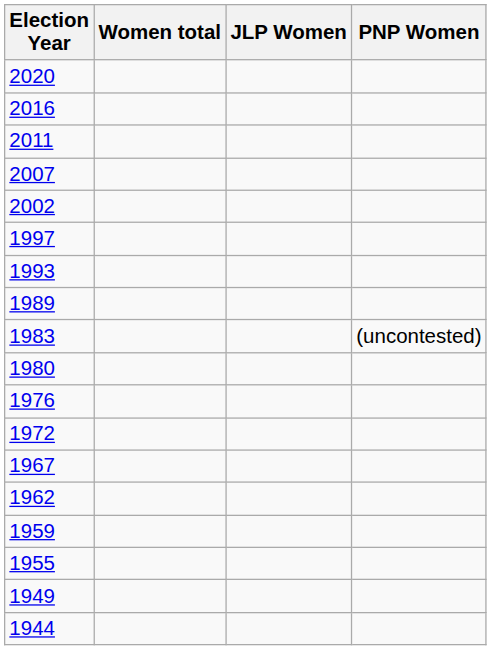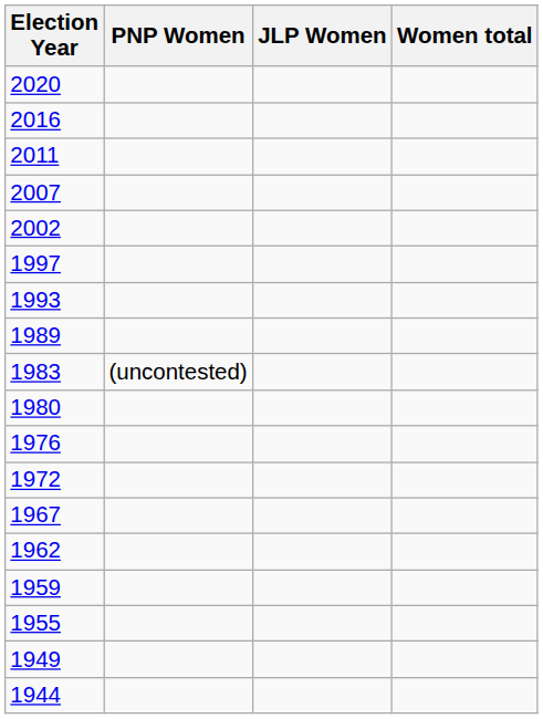columns swapped: Women total <-> PNP Women
